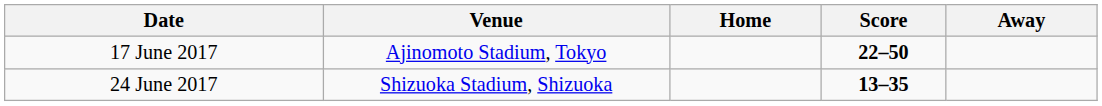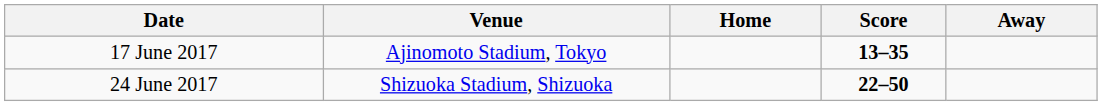17 June 2017 | Score: 22–50 -> 13–35
24 June 2017 | Score: 13–35 -> 22–50
